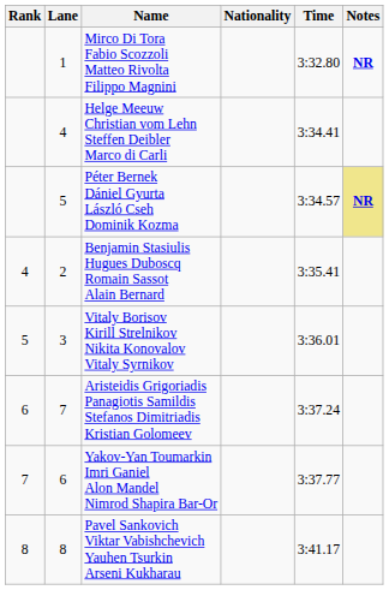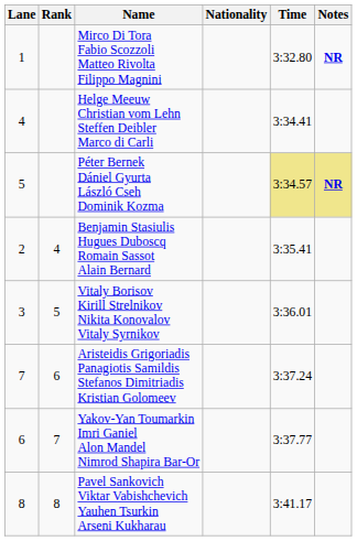columns swapped: Rank <-> Lane
Péter Bernek Dániel Gyurta László Cseh Dominik Kozma | Time: no background -> khaki background
